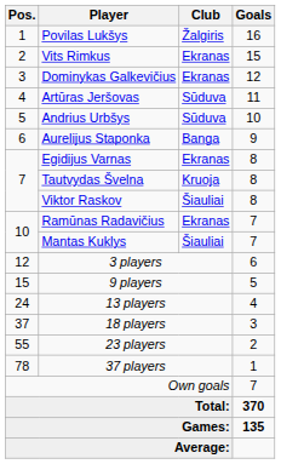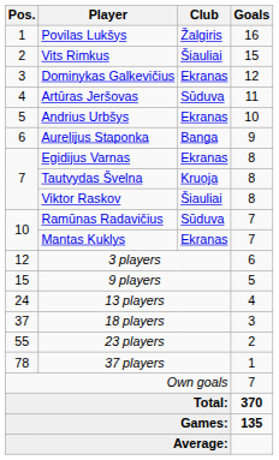Vits Rimkus | Club: Ekranas -> Šiauliai
Andrius Urbšys | Club: Sūduva -> Ekranas
Ramūnas Radavičius | Club: Ekranas -> Sūduva
Mantas Kuklys | Club: Šiauliai -> Ekranas
